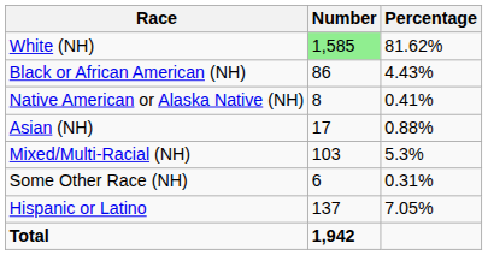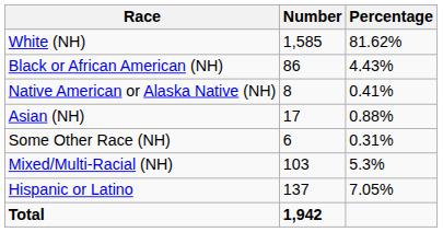White (NH) | Number: lightgreen background -> no background
rows swapped: Some Other Race (NH) <-> Mixed/Multi-Racial (NH)
